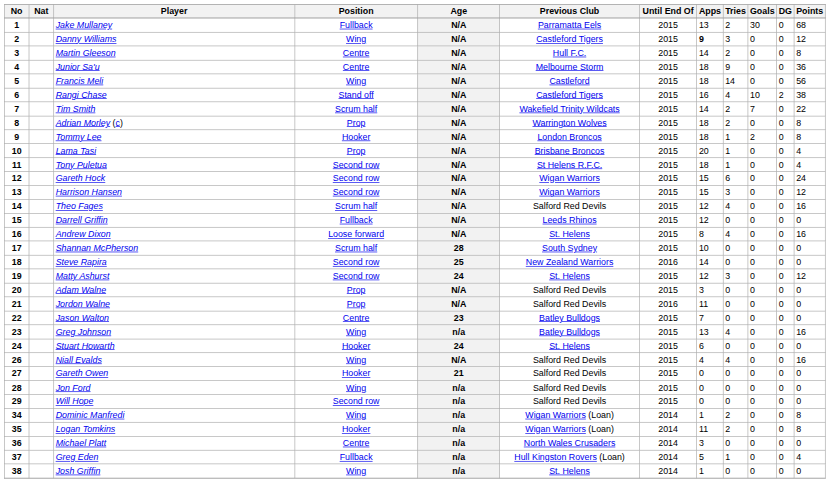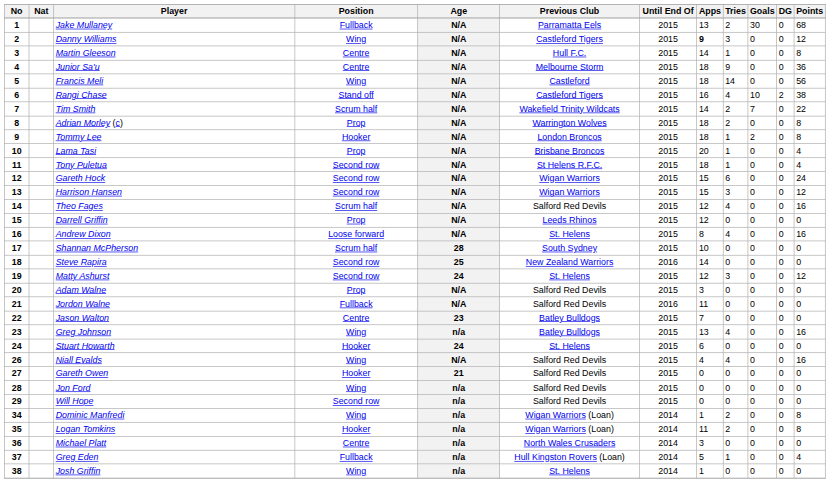Martin Gleeson | Tries: 2 -> 1
Darrell Griffin | Position: Fullback -> Prop
Jordon Walne | Position: Prop -> Fullback
